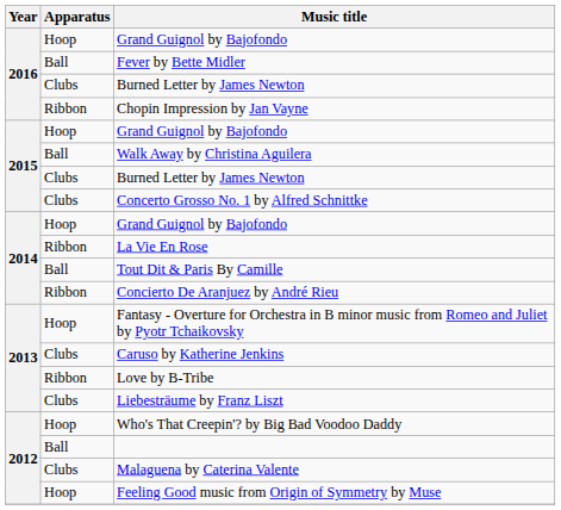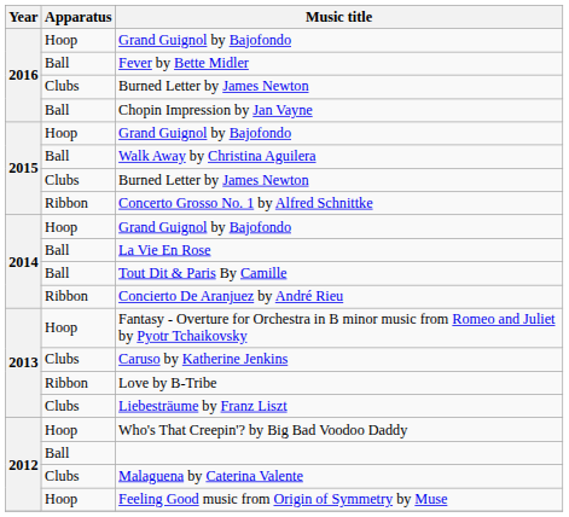Chopin Impression by Jan Vayne | Apparatus: Ribbon -> Ball
Concerto Grosso No. 1 by Alfred Schnittke | Apparatus: Clubs -> Ribbon
La Vie En Rose | Apparatus: Ribbon -> Ball
